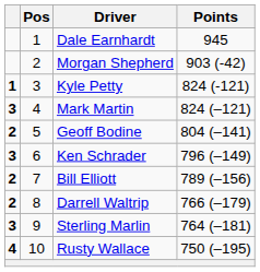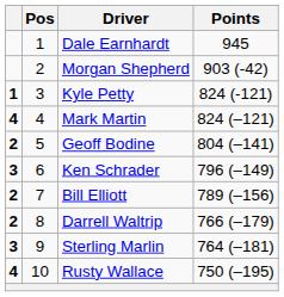Mark Martin | column 1: 3 -> 4
